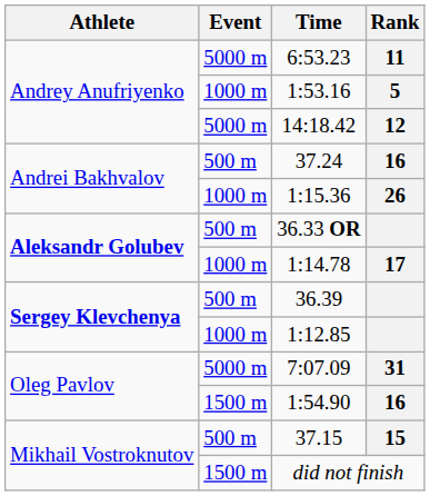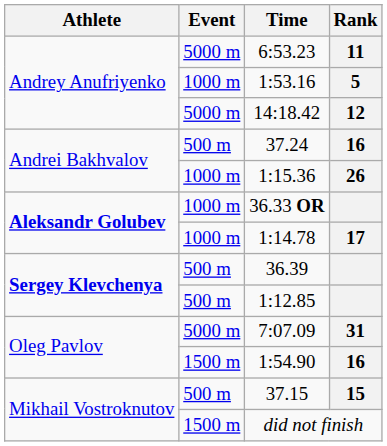36.33 OR | Event: 500 m -> 1000 m
1:12.85 | Event: 1000 m -> 500 m
